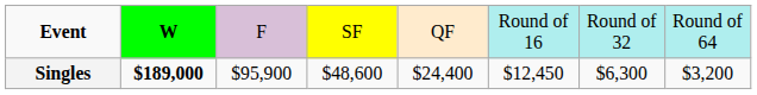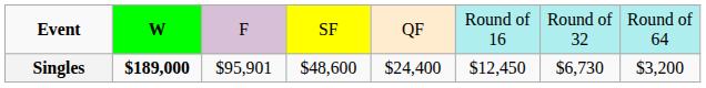Singles | column 3: $95,900 -> $95,901
Singles | column 7: $6,300 -> $6,730
